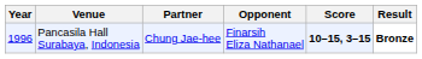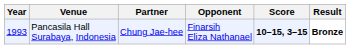Pancasila Hall Surabaya, Indonesia | Year: 1996 -> 1993
